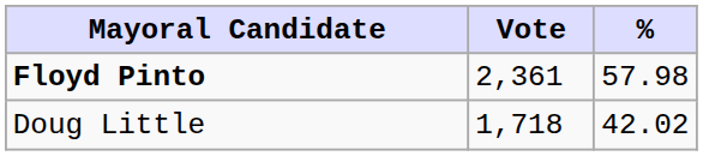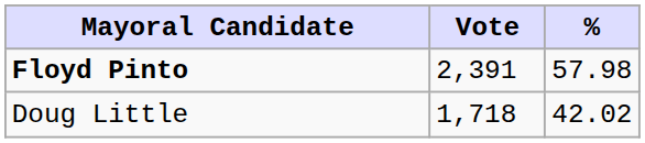Floyd Pinto | Vote: 2,361 -> 2,391
